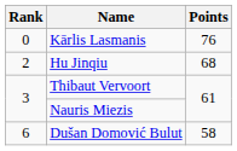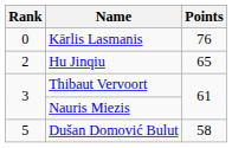Hu Jinqiu | Points: 68 -> 65
Dušan Domović Bulut | Rank: 6 -> 5
